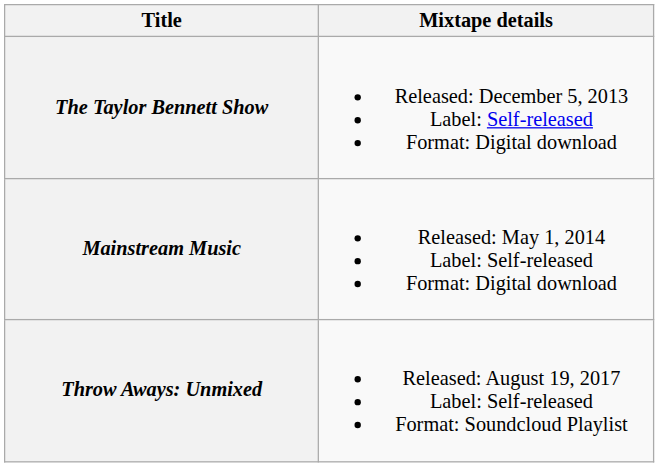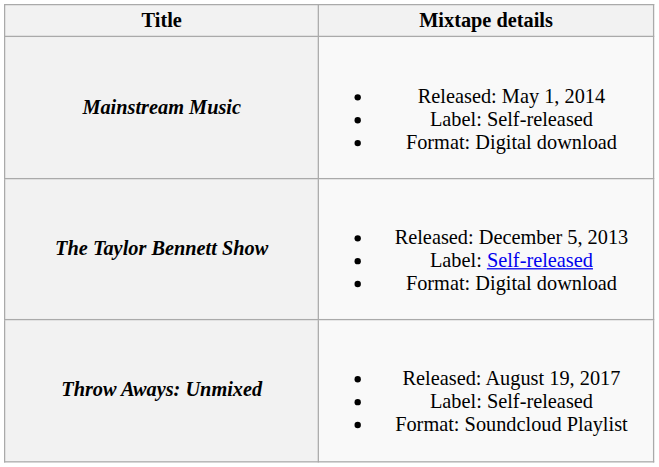rows swapped: The Taylor Bennett Show <-> Mainstream Music
